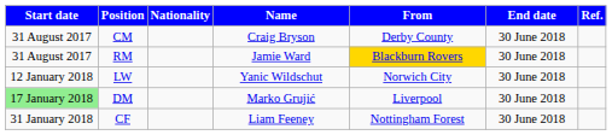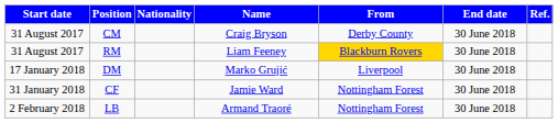RM | Name: Jamie Ward -> Liam Feeney
- row: 12 January 2018 | LW | Yanic Wildschut | Norwich City | 30 June 2018
DM | Start date: lightgreen background -> no background
CF | Name: Liam Feeney -> Jamie Ward
+ row: 2 February 2018 | LB | Armand Traoré | Nottingham Forest | 30 June 2018
